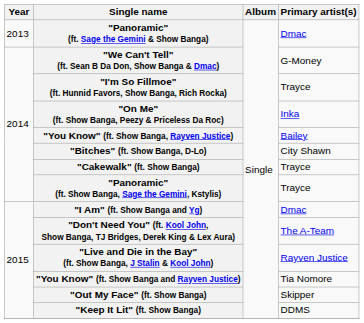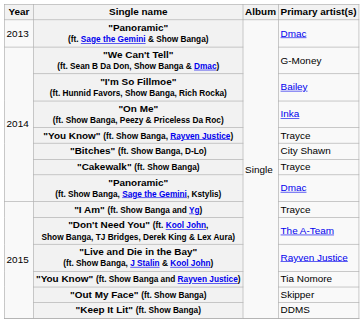"I'm So Fillmoe" (ft. Hunnid Favors, Show Banga, Rich Rocka) | Primary artist(s): Trayce -> Bailey
"You Know" (ft. Show Banga, Rayven Justice) | Primary artist(s): Bailey -> Trayce
"Panoramic" (ft. Show Banga, Sage the Gemini, Kstylis) | Primary artist(s): Trayce -> Dmac
"I Am" (ft. Show Banga and Yg) | Primary artist(s): Dmac -> Trayce
